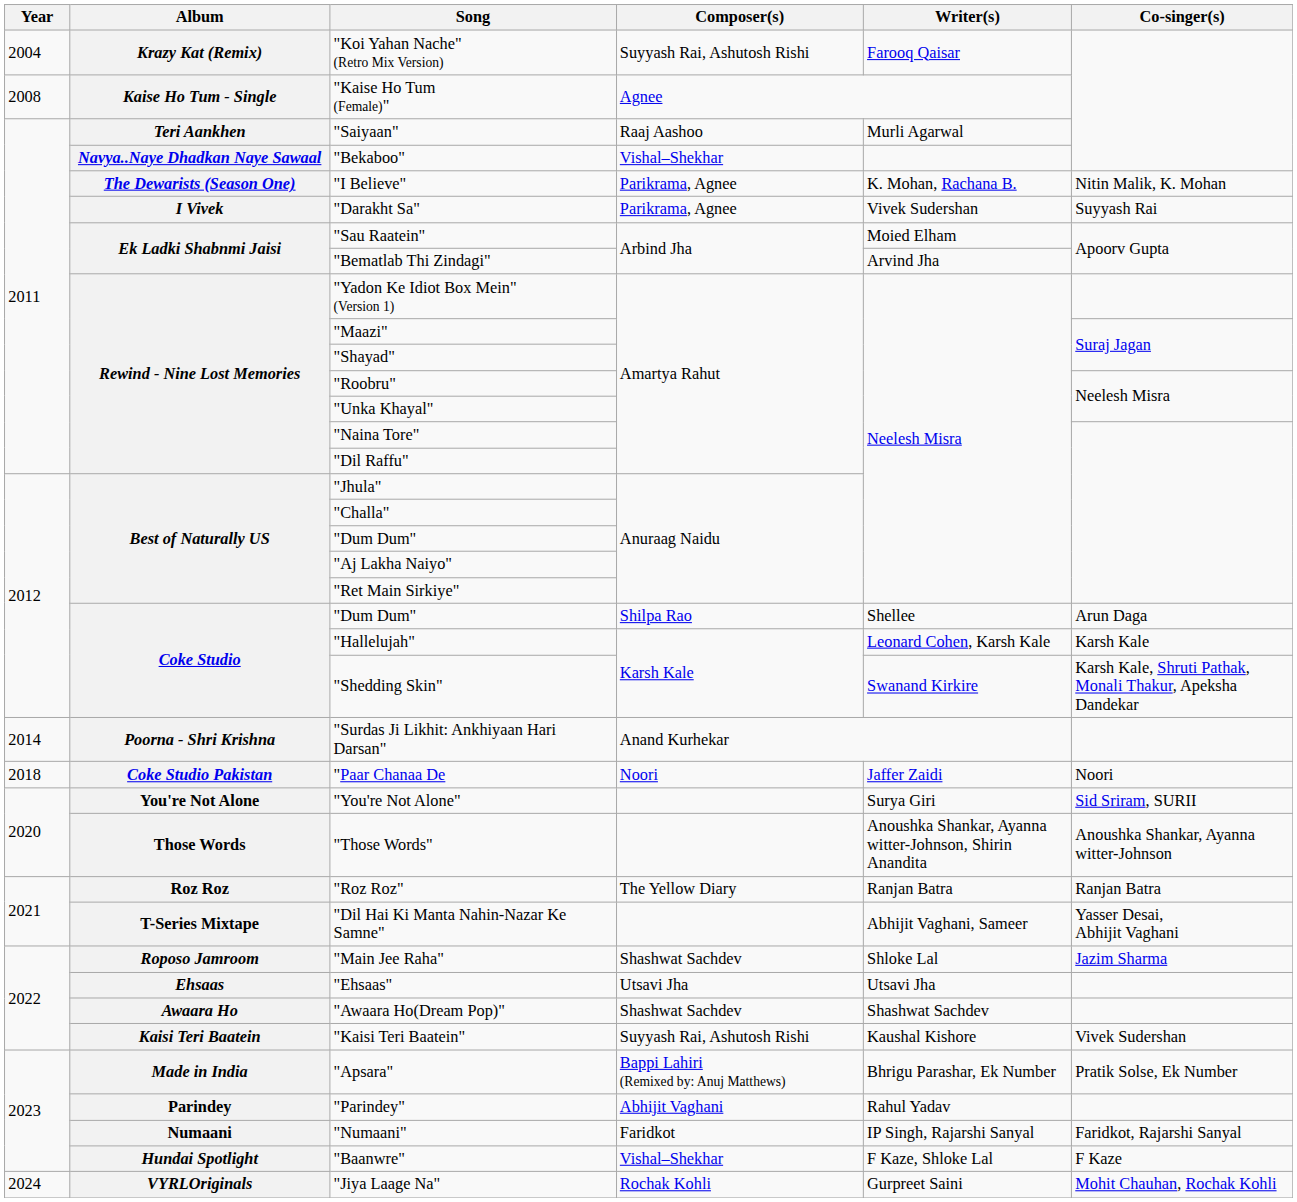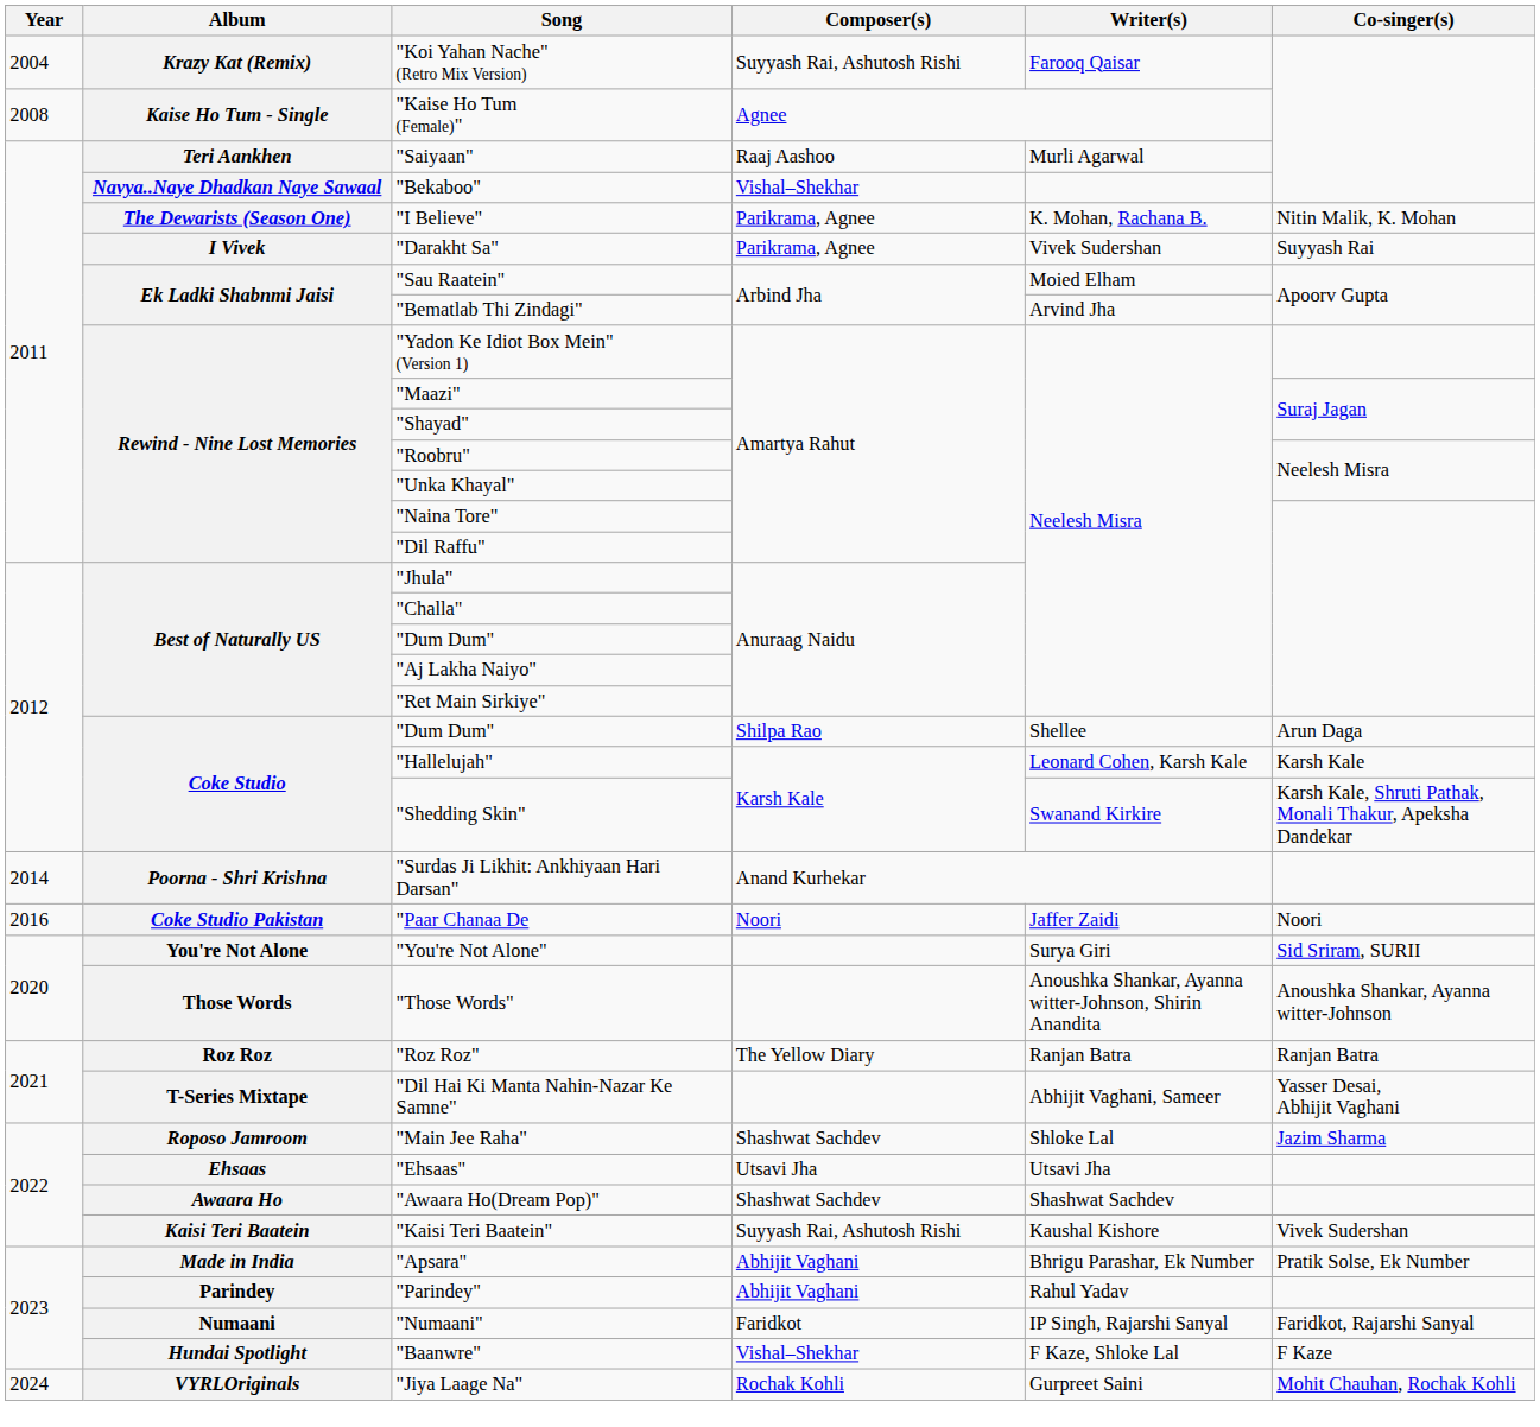"Paar Chanaa De | Year: 2018 -> 2016
"Apsara" | Composer(s): Bappi Lahiri (Remixed by: Anuj Matthews) -> Abhijit Vaghani
